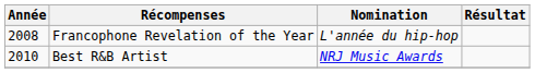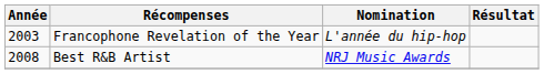Francophone Revelation of the Year | Année: 2008 -> 2003
Best R&B Artist | Année: 2010 -> 2008
